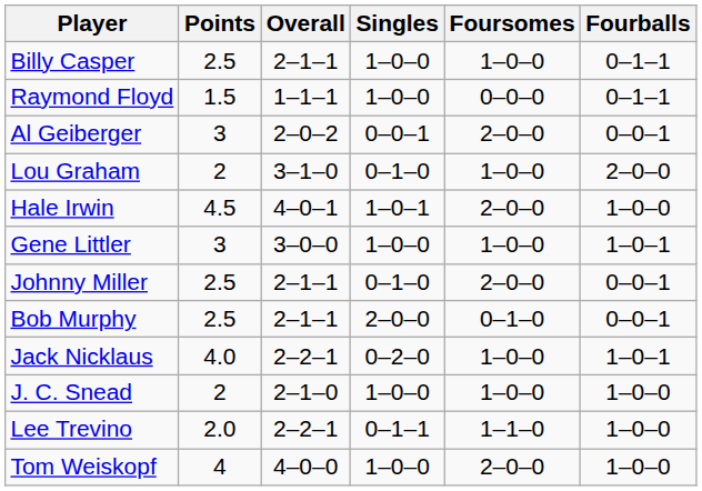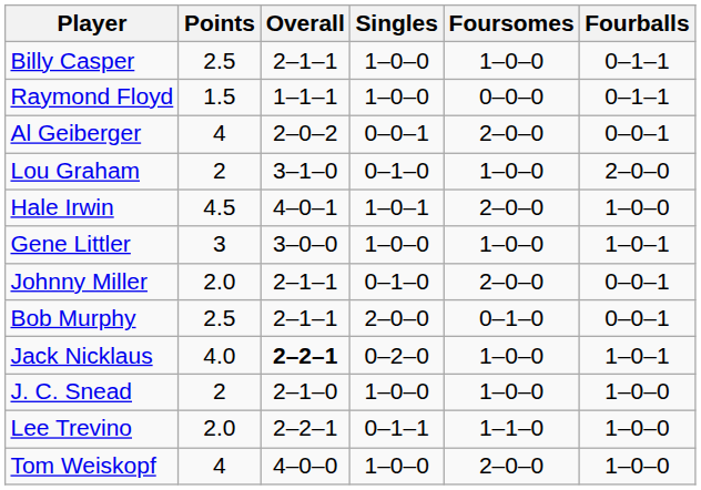Al Geiberger | Points: 3 -> 4
Johnny Miller | Points: 2.5 -> 2.0
Jack Nicklaus | Overall: normal -> bold
